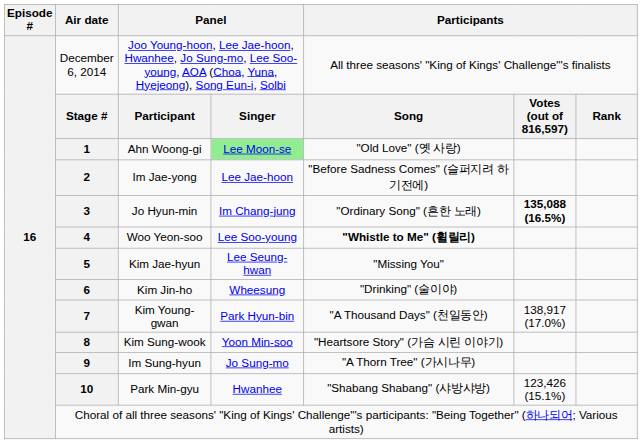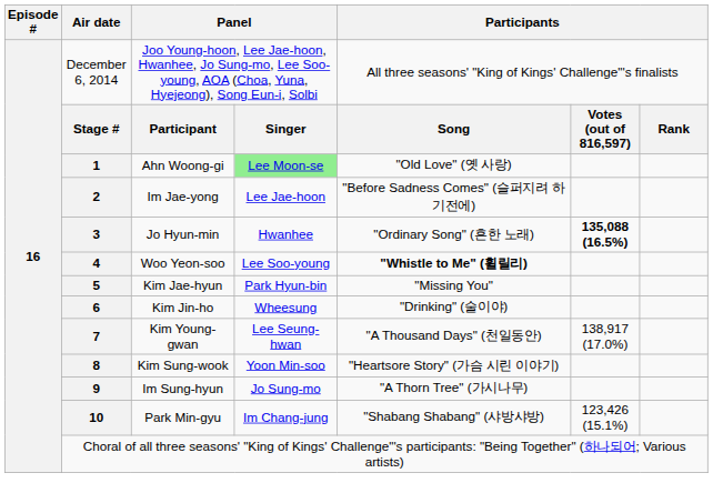Jo Hyun-min | column 4: Im Chang-jung -> Hwanhee
Kim Jae-hyun | column 4: Lee Seung-hwan -> Park Hyun-bin
Kim Young-gwan | column 4: Park Hyun-bin -> Lee Seung-hwan
Park Min-gyu | column 4: Hwanhee -> Im Chang-jung
